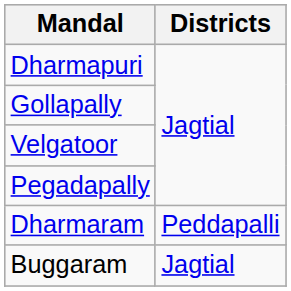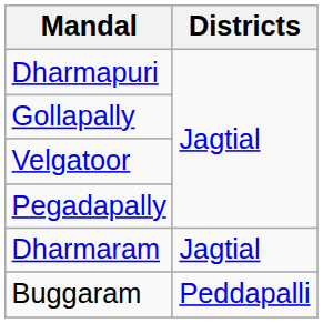Dharmaram | Districts: Peddapalli -> Jagtial
Buggaram | Districts: Jagtial -> Peddapalli
